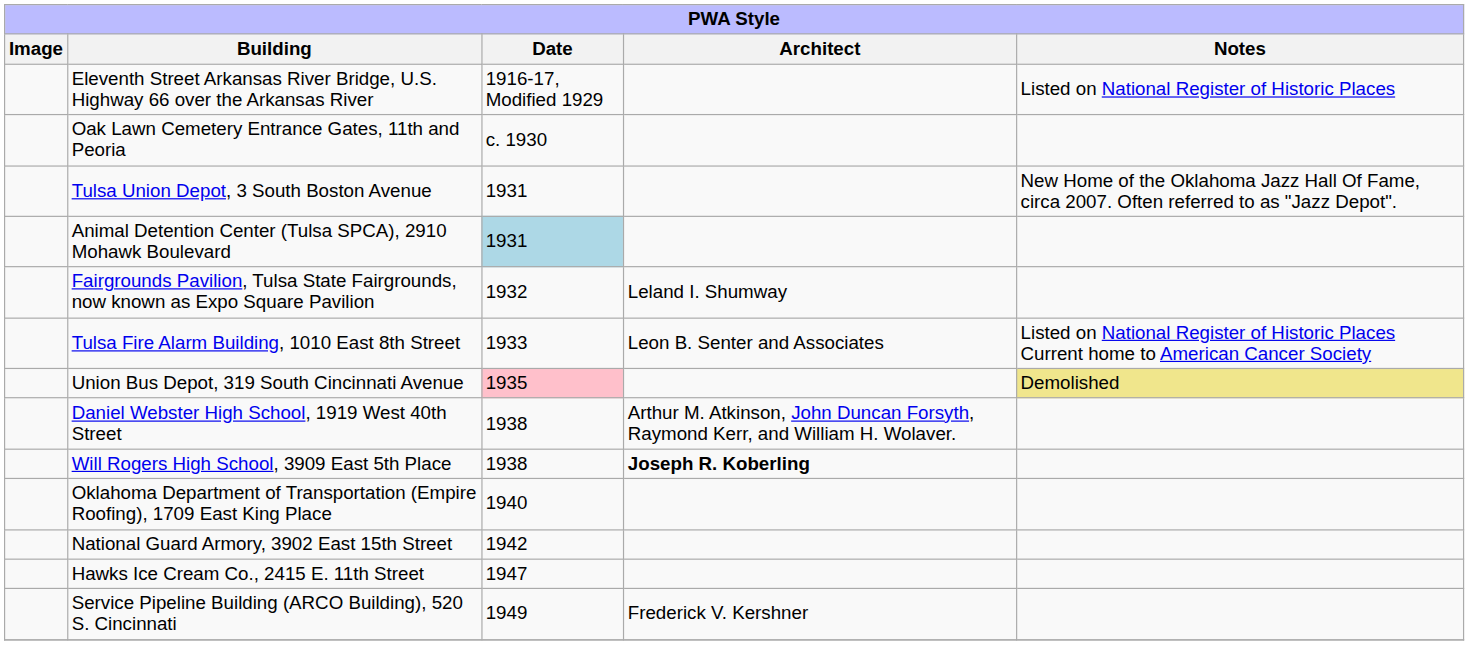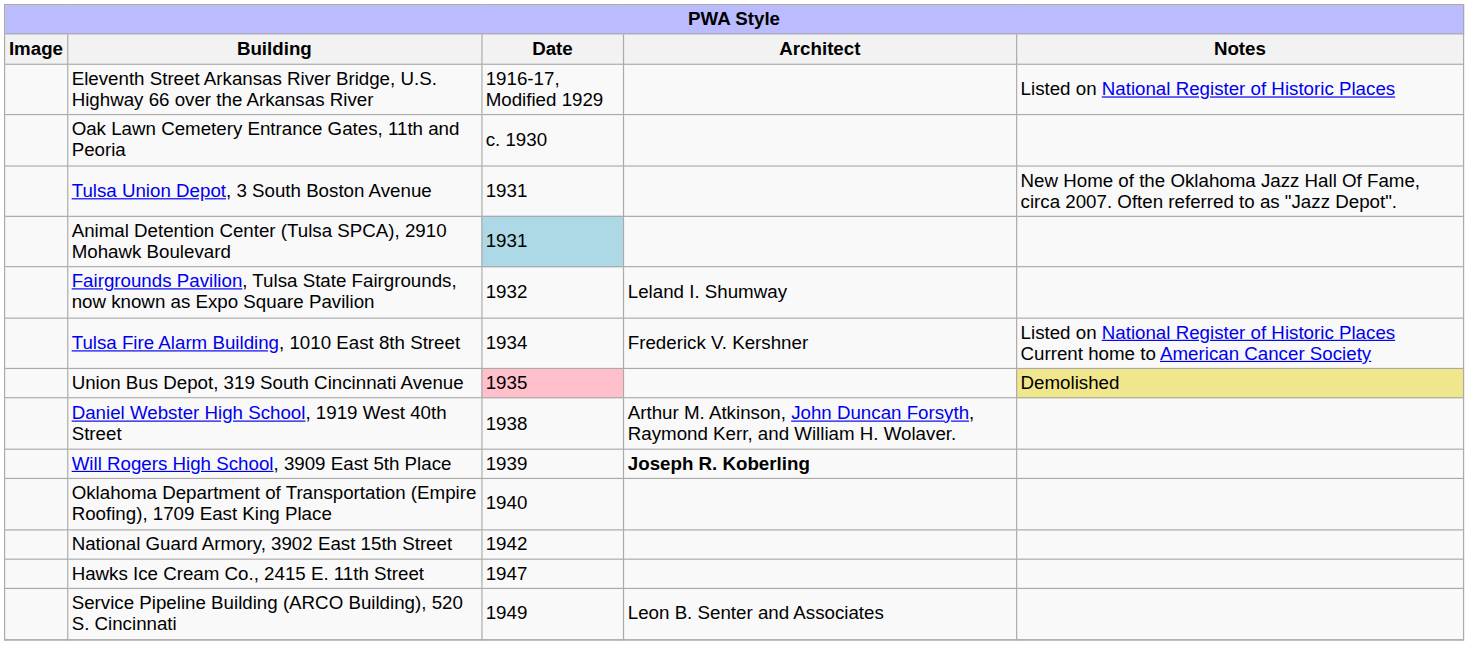Tulsa Fire Alarm Building, 1010 East 8th Street | Date: 1933 -> 1934
Tulsa Fire Alarm Building, 1010 East 8th Street | Architect: Leon B. Senter and Associates -> Frederick V. Kershner
Will Rogers High School, 3909 East 5th Place | Date: 1938 -> 1939
Service Pipeline Building (ARCO Building), 520 S. Cincinnati | Architect: Frederick V. Kershner -> Leon B. Senter and Associates
